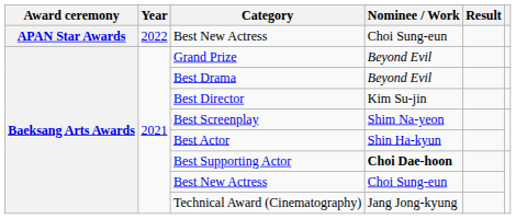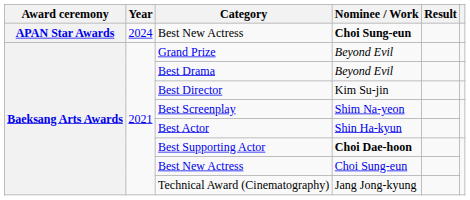APAN Star Awards / Best New Actress | Year: 2022 -> 2024
APAN Star Awards / Best New Actress | Nominee / Work: normal -> bold
